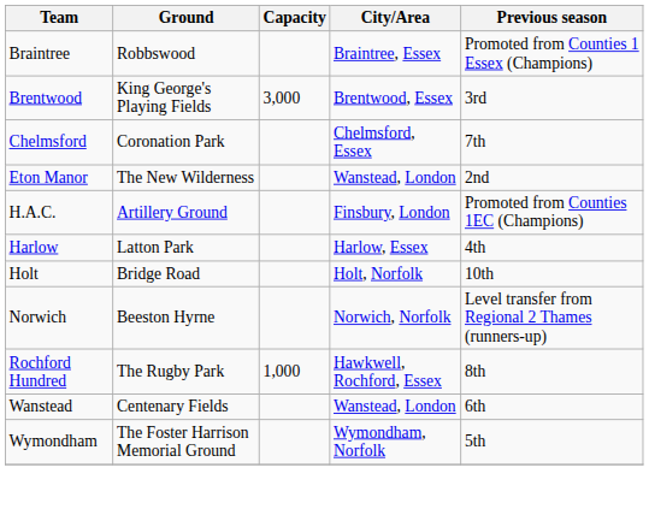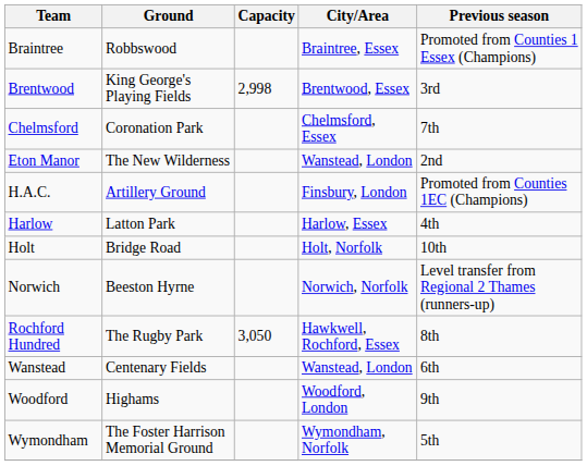Brentwood | Capacity: 3,000 -> 2,998
Rochford Hundred | Capacity: 1,000 -> 3,050
+ row: Woodford | Highams | Woodford, London | 9th
